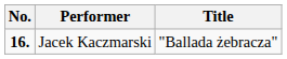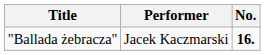columns swapped: No. <-> Title
